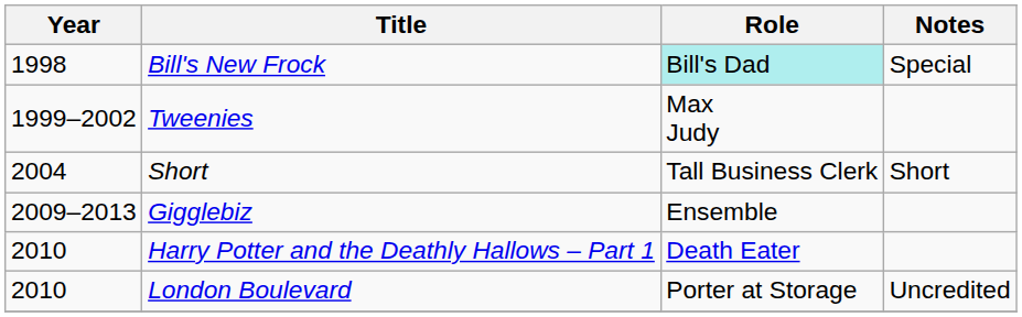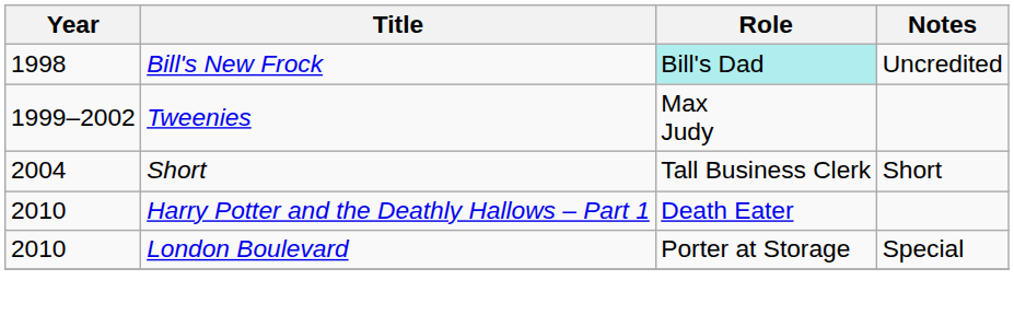Bill's New Frock | Notes: Special -> Uncredited
- row: 2009–2013 | Gigglebiz | Ensemble
London Boulevard | Notes: Uncredited -> Special
